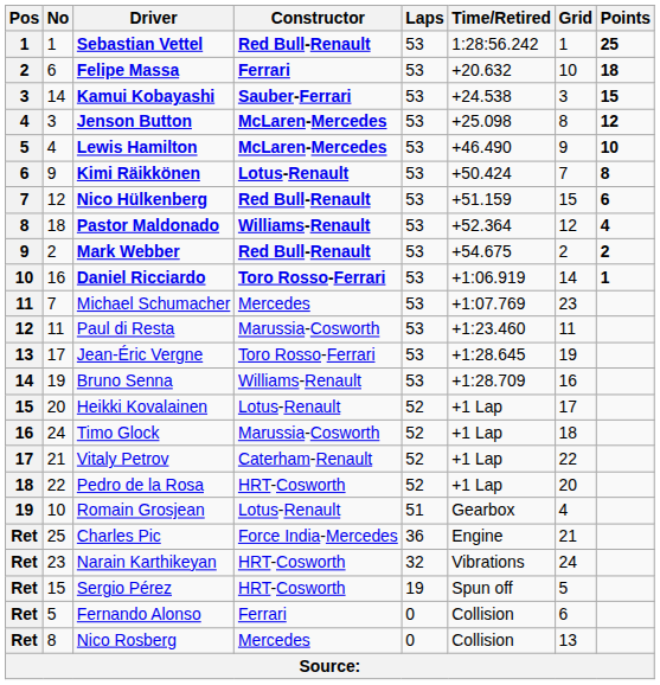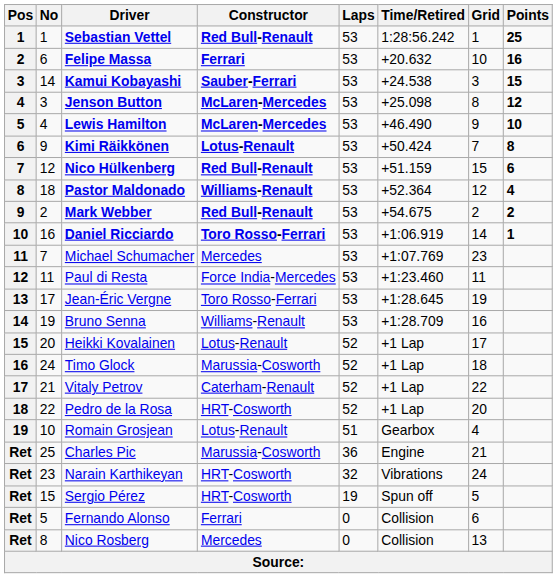Felipe Massa | Points: 18 -> 16
Paul di Resta | Constructor: Marussia-Cosworth -> Force India-Mercedes
Charles Pic | Constructor: Force India-Mercedes -> Marussia-Cosworth
